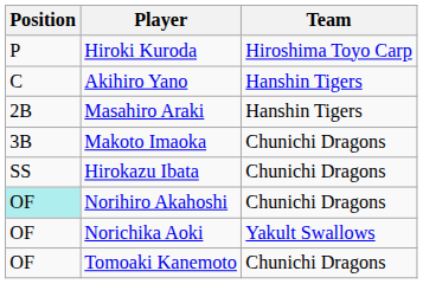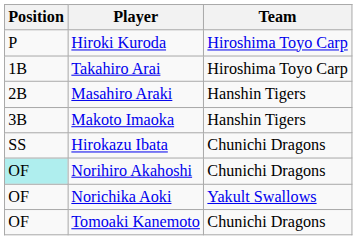- row: C | Akihiro Yano | Hanshin Tigers
+ row: 1B | Takahiro Arai | Hiroshima Toyo Carp
Makoto Imaoka | Team: Chunichi Dragons -> Hanshin Tigers
